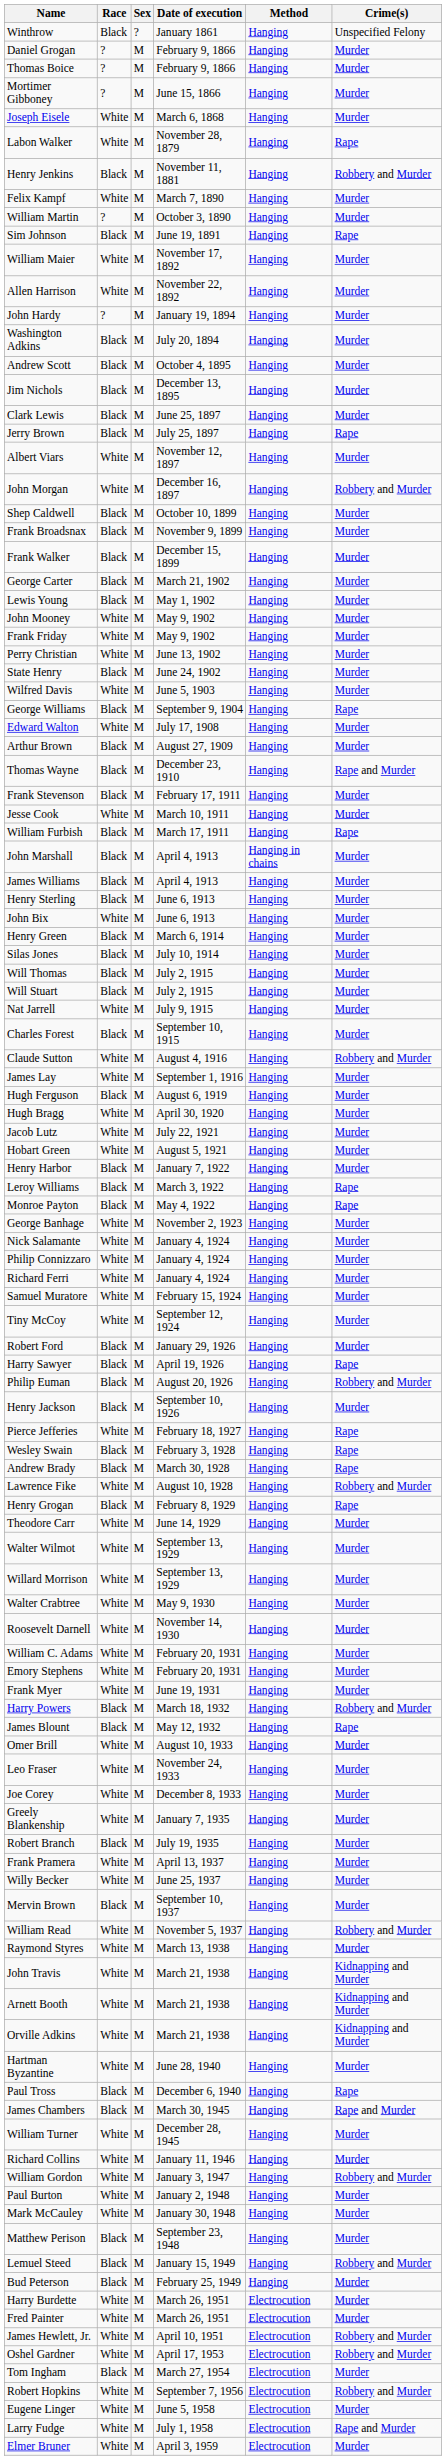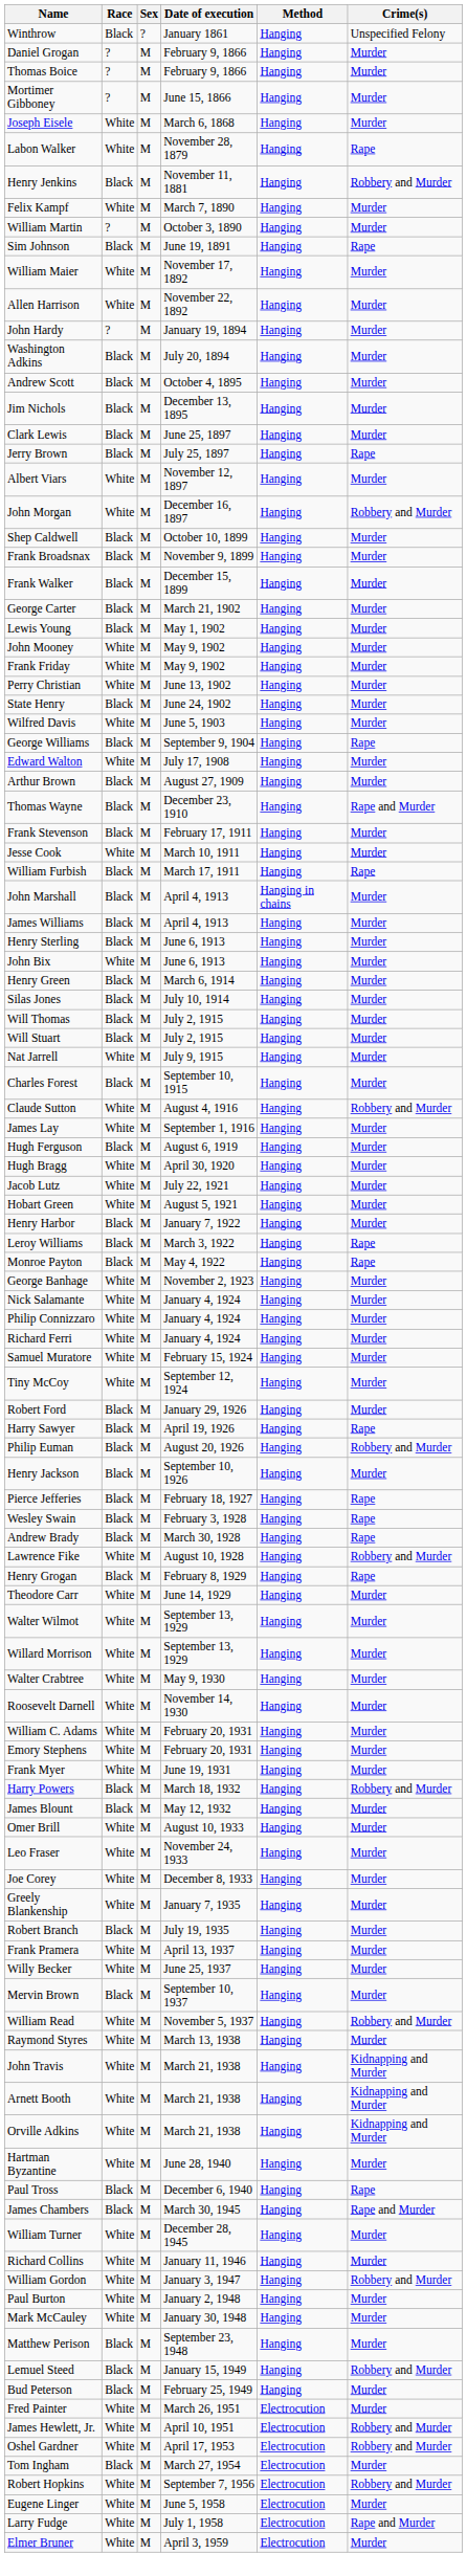Pierce Jefferies | Race: White -> Black
James Blount | Crime(s): Rape -> Murder
- row: Harry Burdette | White | M | March 26, 1951 | Electrocution | Murder
